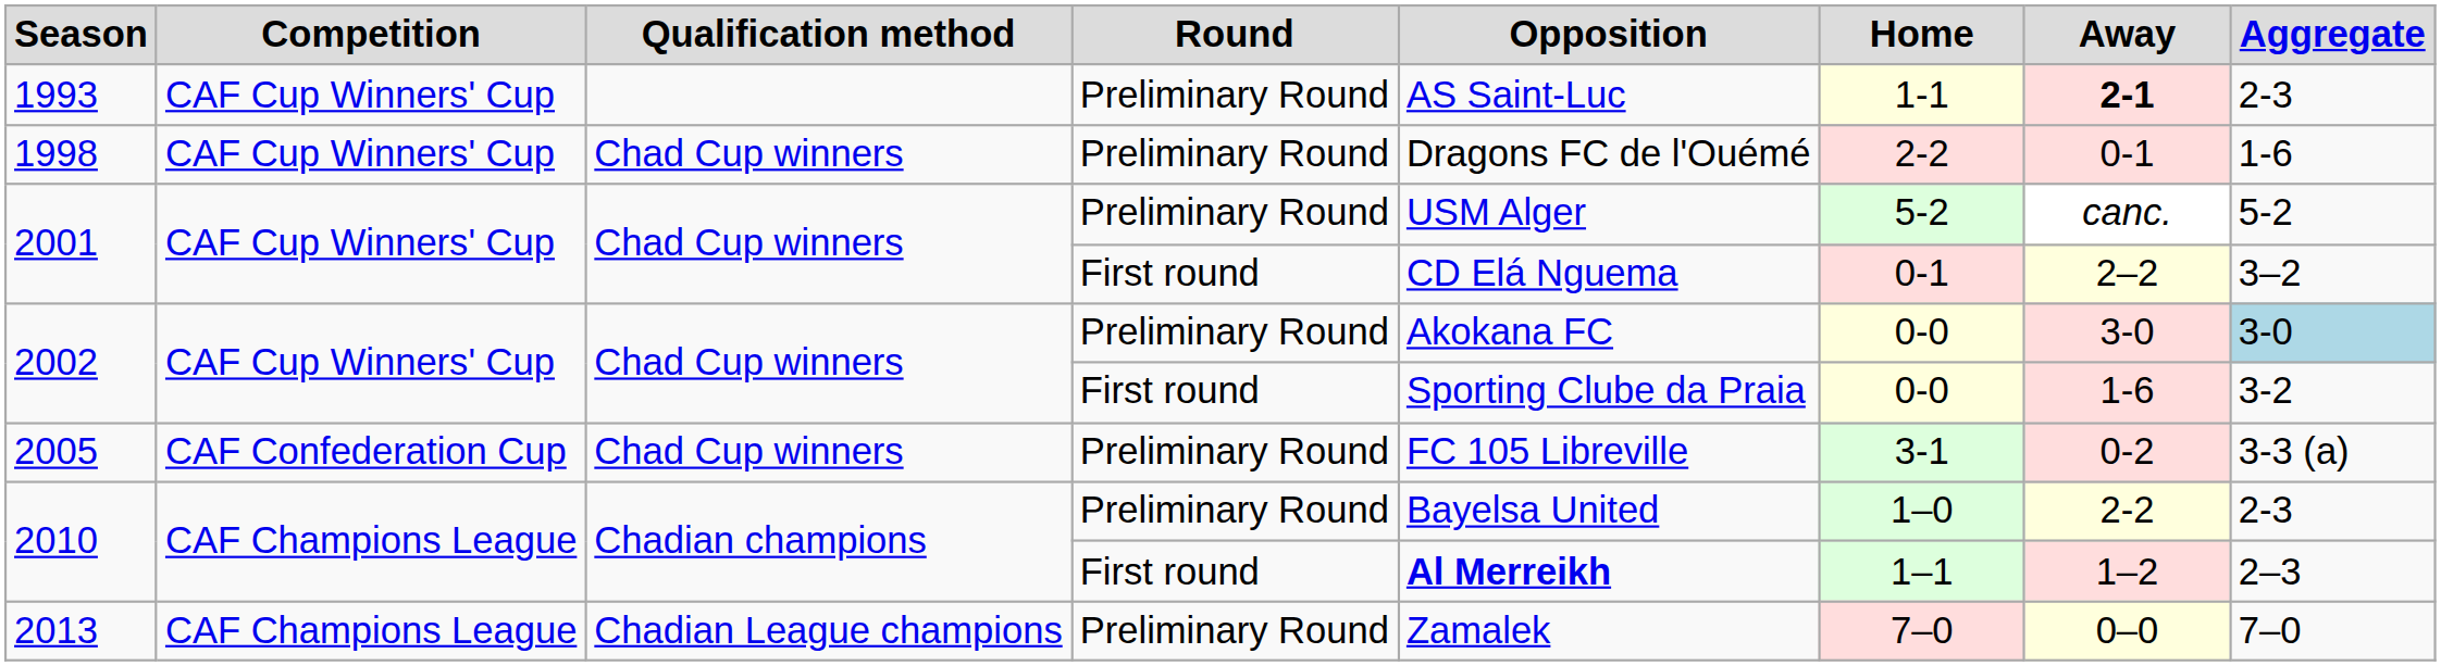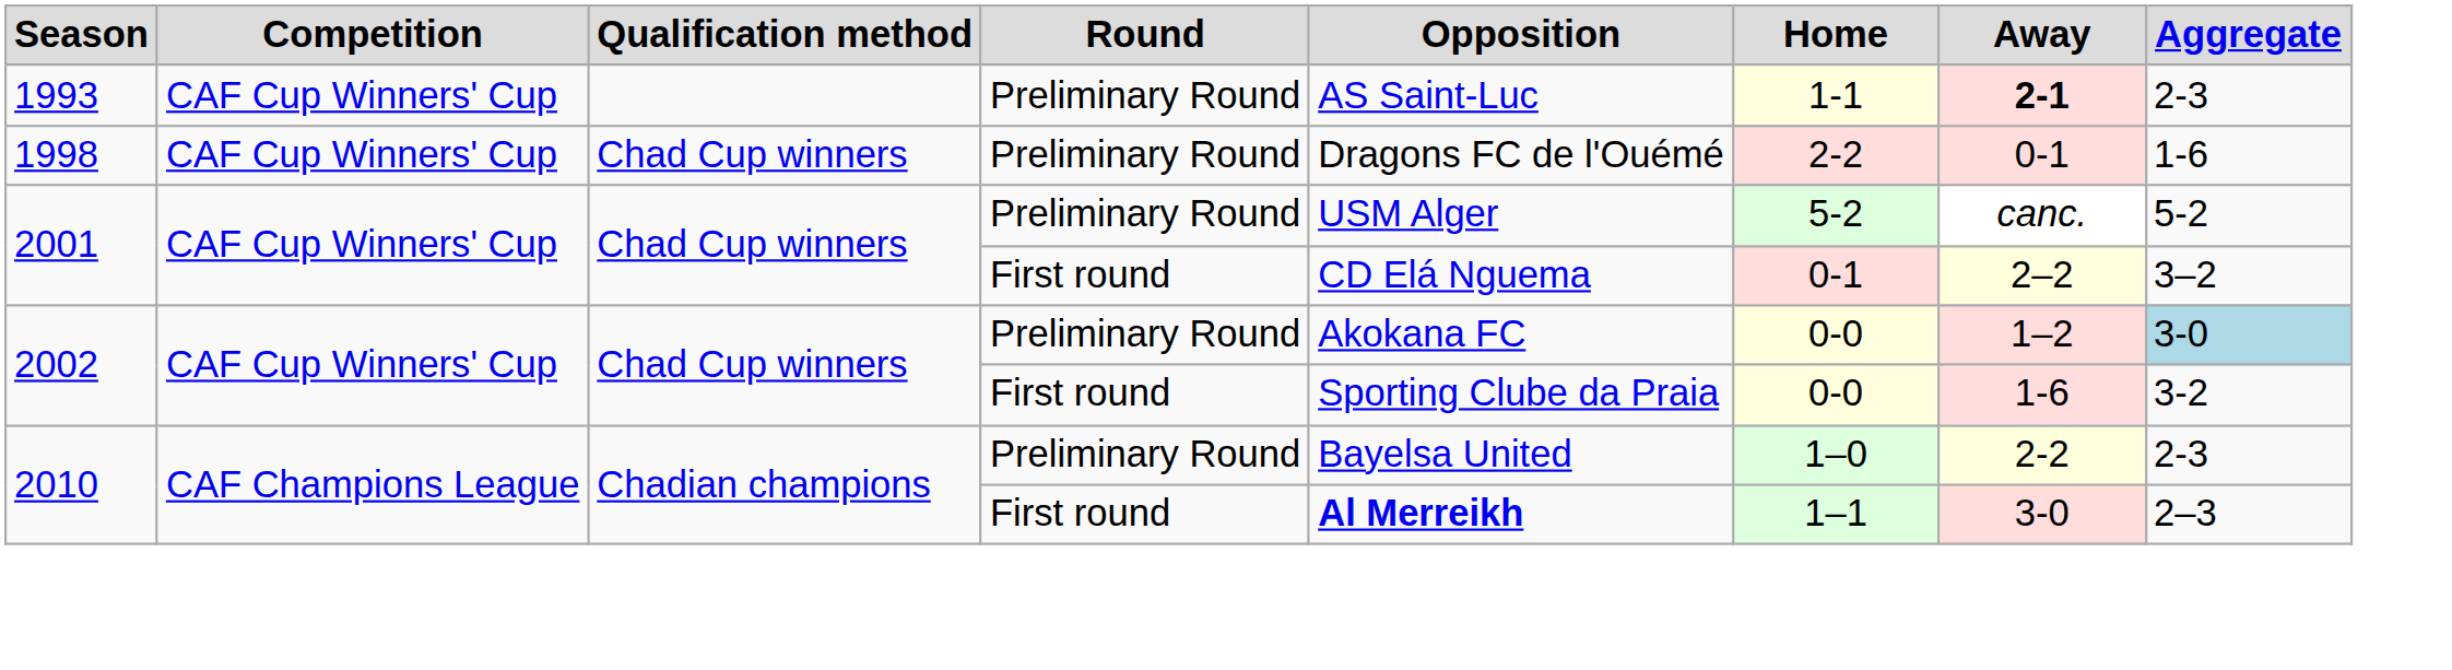2002 / Preliminary Round | Away: 3-0 -> 1–2
- row: 2005 | CAF Confederation Cup | Chad Cup winners | Preliminary Round | FC 105 Libreville | 3-1 | 0-2 | 3-3 (a)
2010 / First round | Away: 1–2 -> 3-0
- row: 2013 | CAF Champions League | Chadian League champions | Preliminary Round | Zamalek | 7–0 | 0–0 | 7–0
